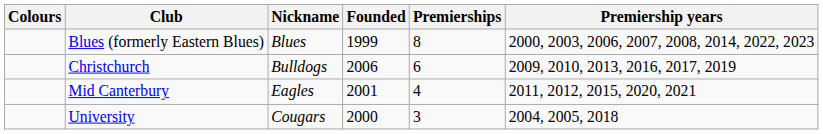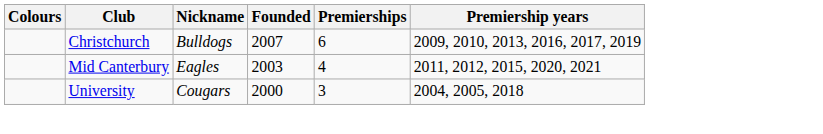- row: Blues (formerly Eastern Blues) | Blues | 1999 | 8 | 2000, 2003, 2006, 2007, 2008, 2014, 2022, 2023
Christchurch | Founded: 2006 -> 2007
Mid Canterbury | Founded: 2001 -> 2003
